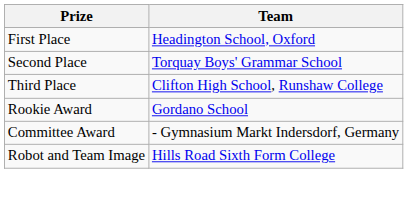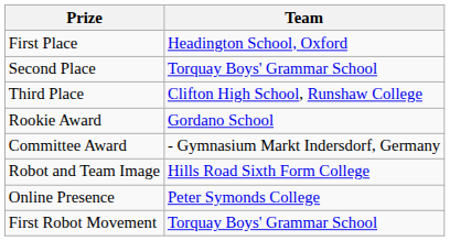+ row: Online Presence | Peter Symonds College
+ row: First Robot Movement | Torquay Boys' Grammar School
